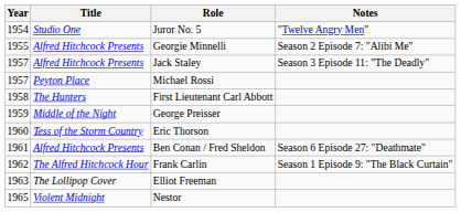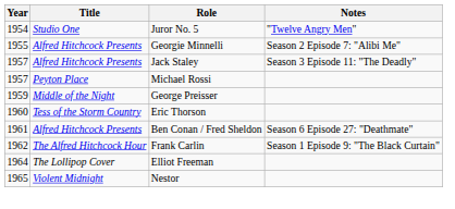- row: 1958 | The Hunters | First Lieutenant Carl Abbott
Elliot Freeman | Year: 1963 -> 1964
